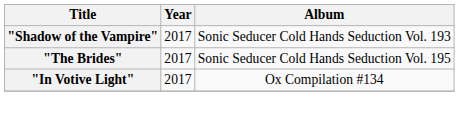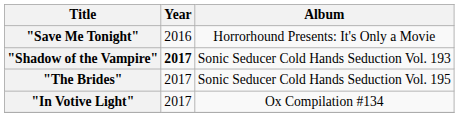+ row: "Save Me Tonight" | 2016 | Horrorhound Presents: It's Only a Movie
"Shadow of the Vampire" | Year: normal -> bold
